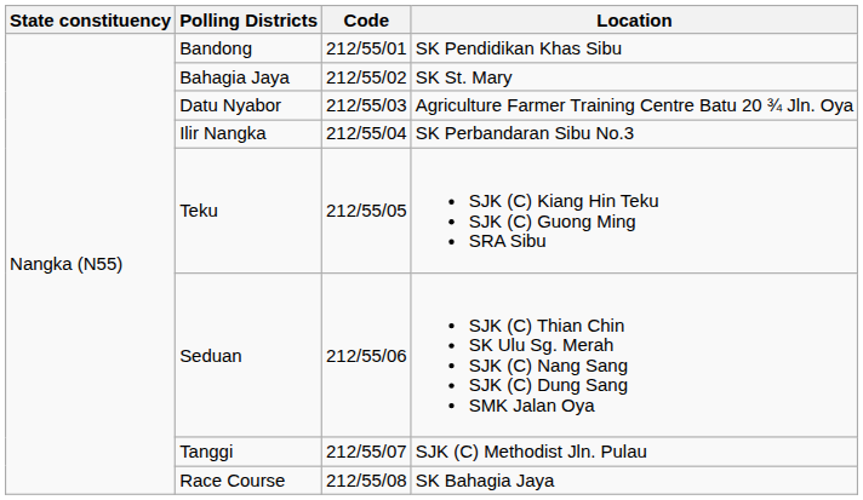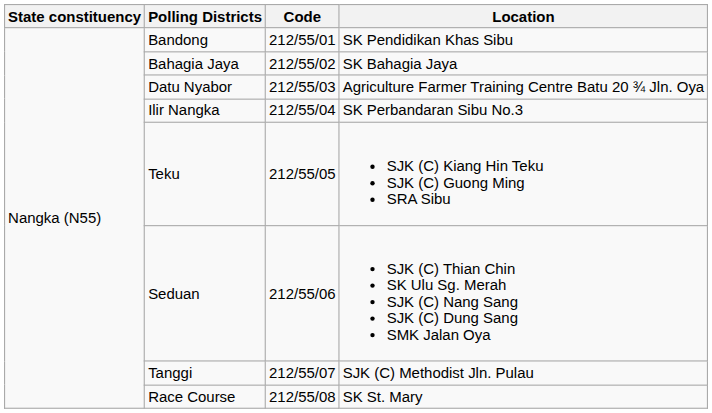Bahagia Jaya | Location: SK St. Mary -> SK Bahagia Jaya
Race Course | Location: SK Bahagia Jaya -> SK St. Mary
